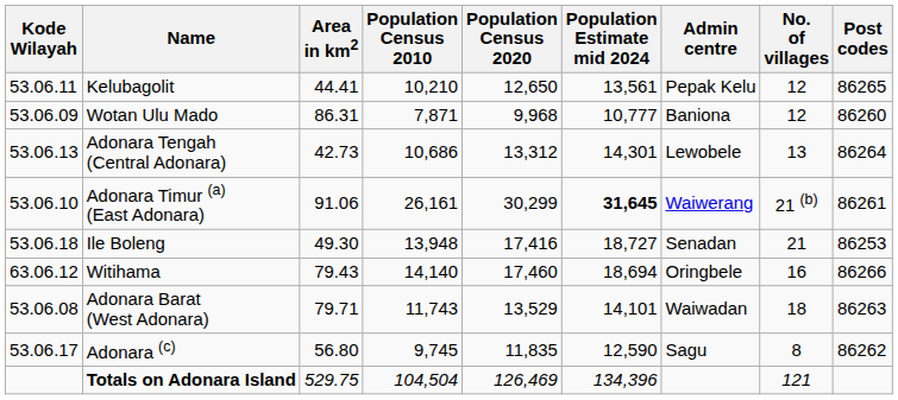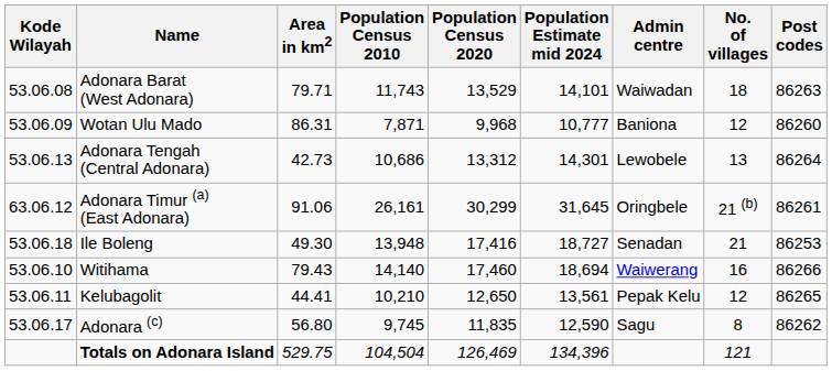rows swapped: Adonara Barat (West Adonara) <-> Kelubagolit
Adonara Timur (a) (East Adonara) | Kode Wilayah: 53.06.10 -> 63.06.12
Adonara Timur (a) (East Adonara) | Population Estimate mid 2024: bold -> normal
Adonara Timur (a) (East Adonara) | Admin centre: Waiwerang -> Oringbele
Witihama | Kode Wilayah: 63.06.12 -> 53.06.10
Witihama | Admin centre: Oringbele -> Waiwerang
